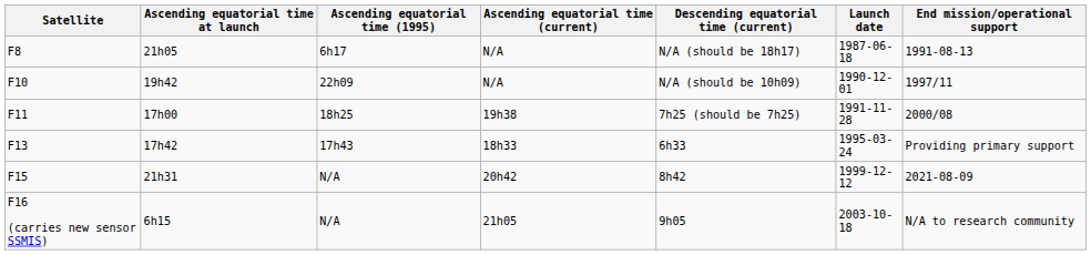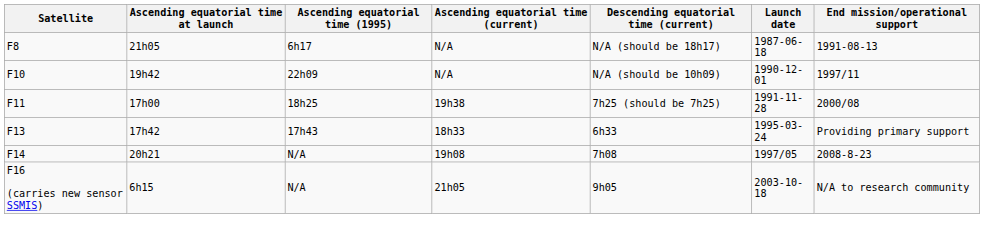+ row: F14 | 20h21 | N/A | 19h08 | 7h08 | 1997/05 | 2008-8-23
- row: F15 | 21h31 | N/A | 20h42 | 8h42 | 1999-12-12 | 2021-08-09
